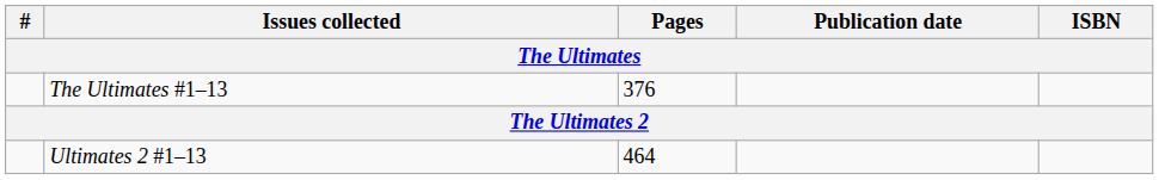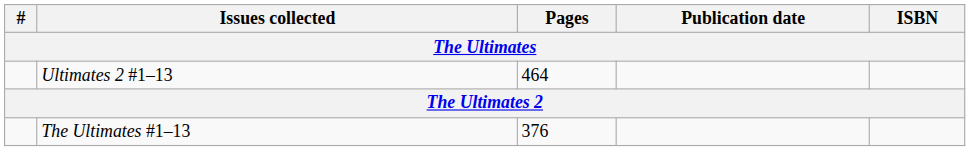rows swapped: The Ultimates #1–13 <-> Ultimates 2 #1–13
